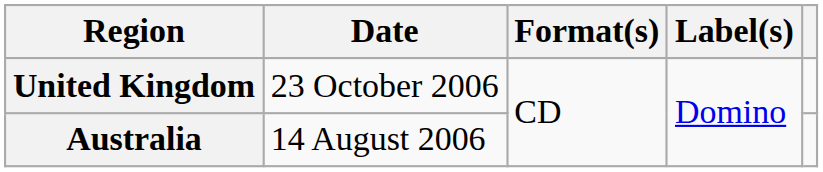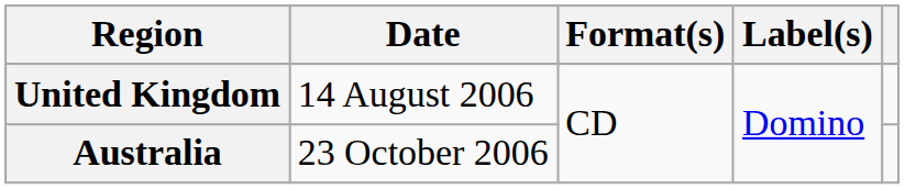United Kingdom | Date: 23 October 2006 -> 14 August 2006
Australia | Date: 14 August 2006 -> 23 October 2006
